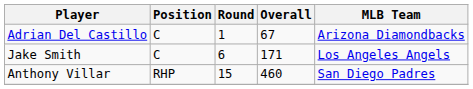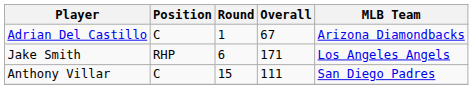Jake Smith | Position: C -> RHP
Anthony Villar | Position: RHP -> C
Anthony Villar | Overall: 460 -> 111
